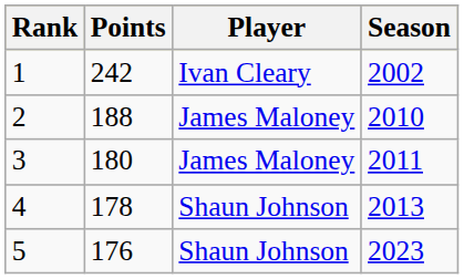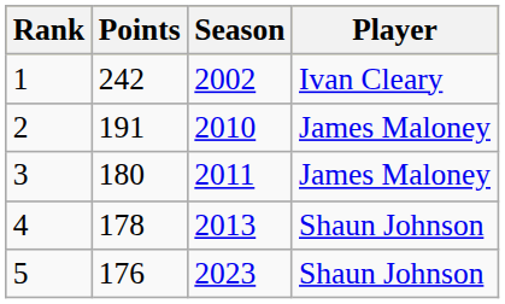columns swapped: Player <-> Season
2 | Points: 188 -> 191
